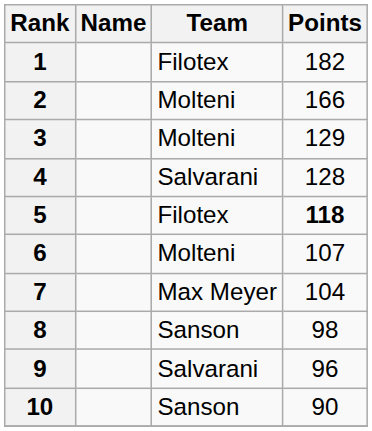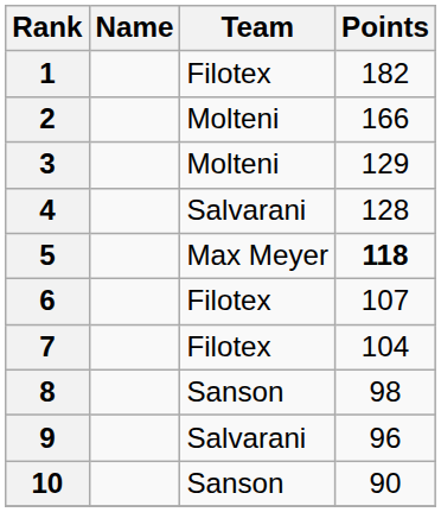5 | Team: Filotex -> Max Meyer
6 | Team: Molteni -> Filotex
7 | Team: Max Meyer -> Filotex
